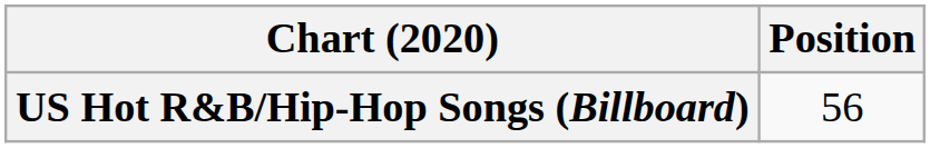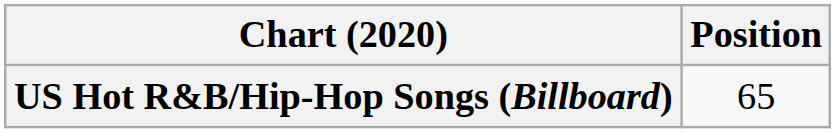US Hot R&B/Hip-Hop Songs (Billboard) | Position: 56 -> 65
